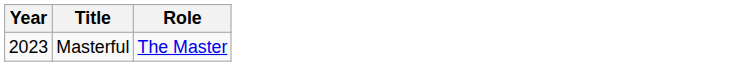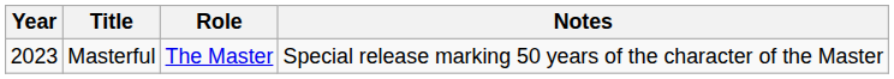+ column: Notes | Special release marking 50 years of the character of the Master
